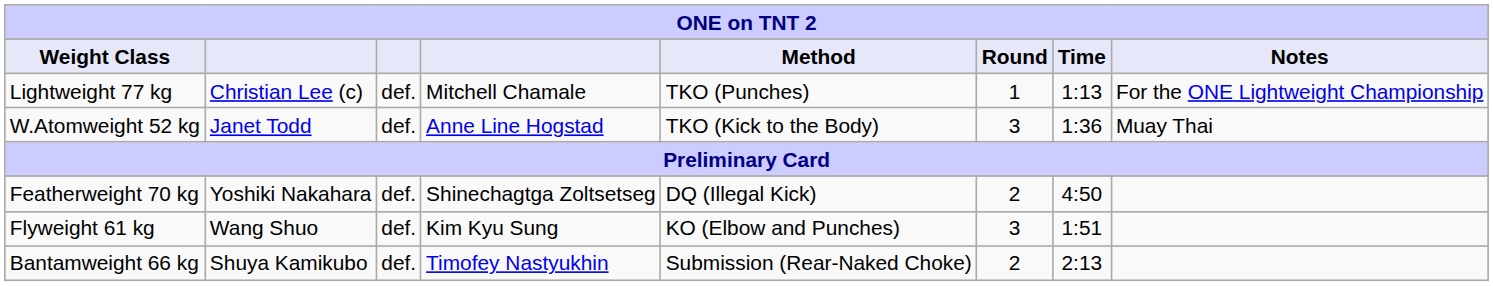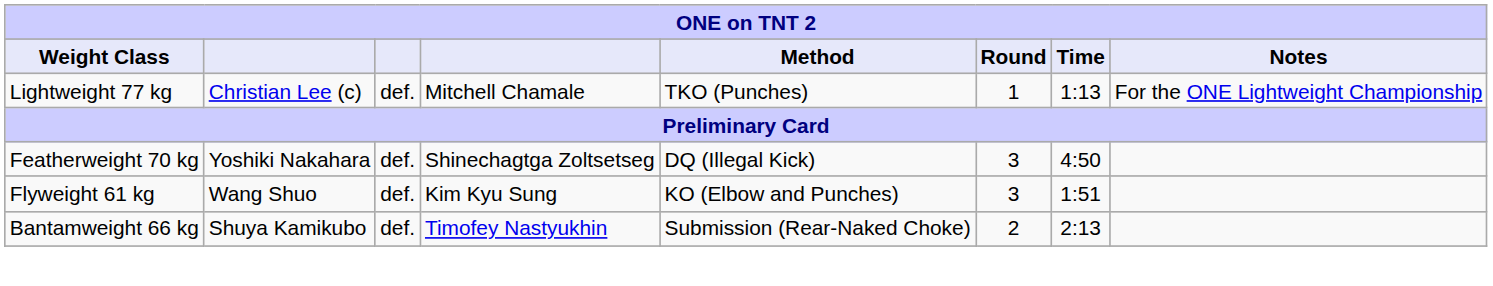- row: W.Atomweight 52 kg | Janet Todd | def. | Anne Line Hogstad | TKO (Kick to the Body) | 3 | 1:36 | Muay Thai
Featherweight 70 kg | Round: 2 -> 3
